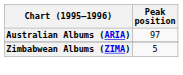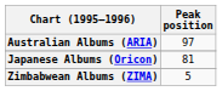+ row: Japanese Albums (Oricon) | 81
